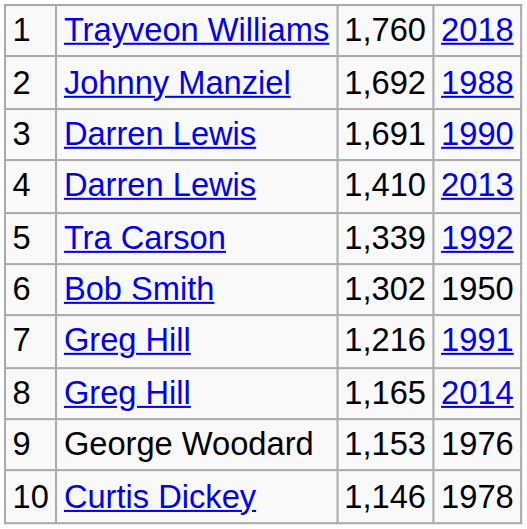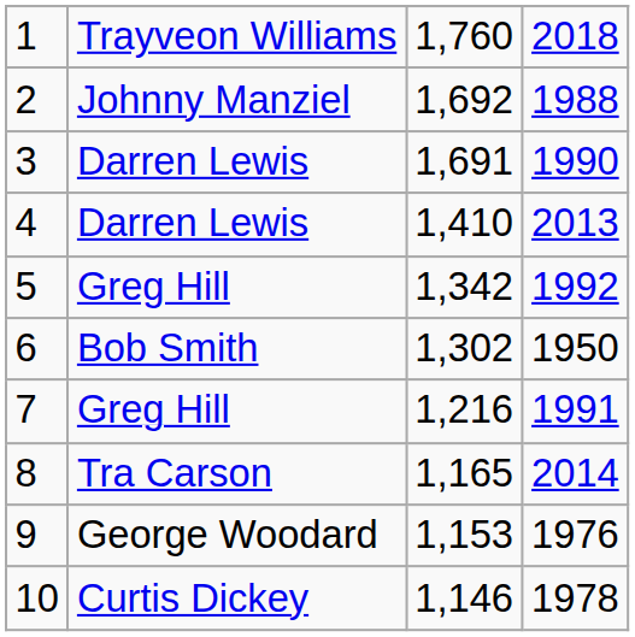5 | column 2: Tra Carson -> Greg Hill
5 | column 3: 1,339 -> 1,342
8 | column 2: Greg Hill -> Tra Carson
